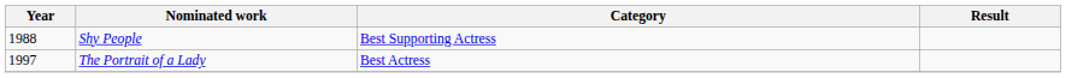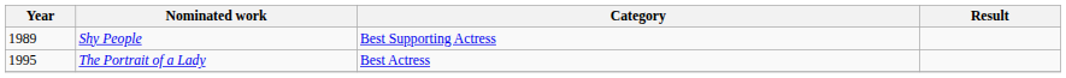Shy People | Year: 1988 -> 1989
The Portrait of a Lady | Year: 1997 -> 1995
